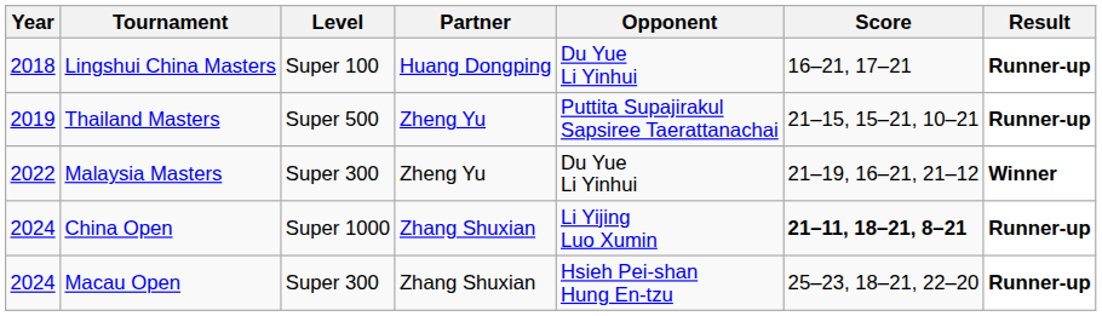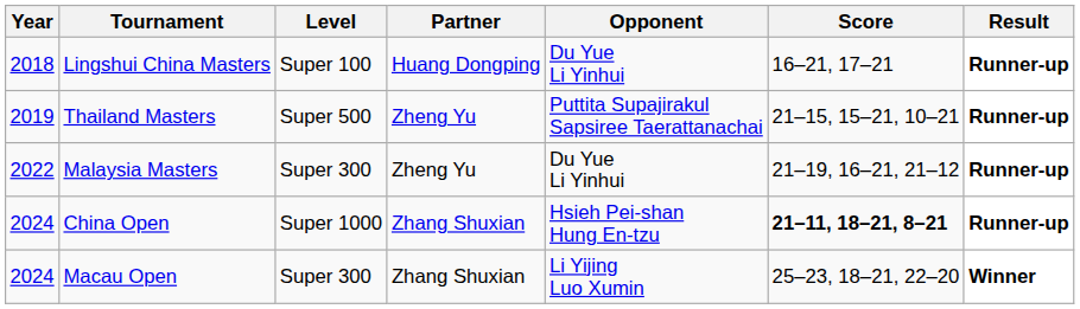Malaysia Masters | Result: Winner -> Runner-up
China Open | Opponent: Li Yijing Luo Xumin -> Hsieh Pei-shan Hung En-tzu
Macau Open | Opponent: Hsieh Pei-shan Hung En-tzu -> Li Yijing Luo Xumin
Macau Open | Result: Runner-up -> Winner
